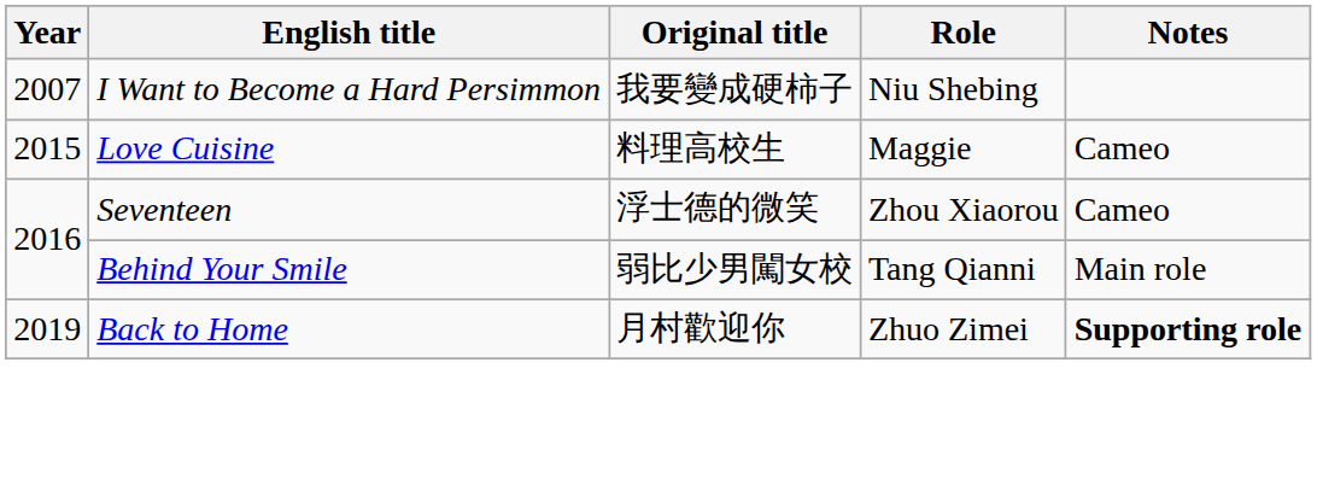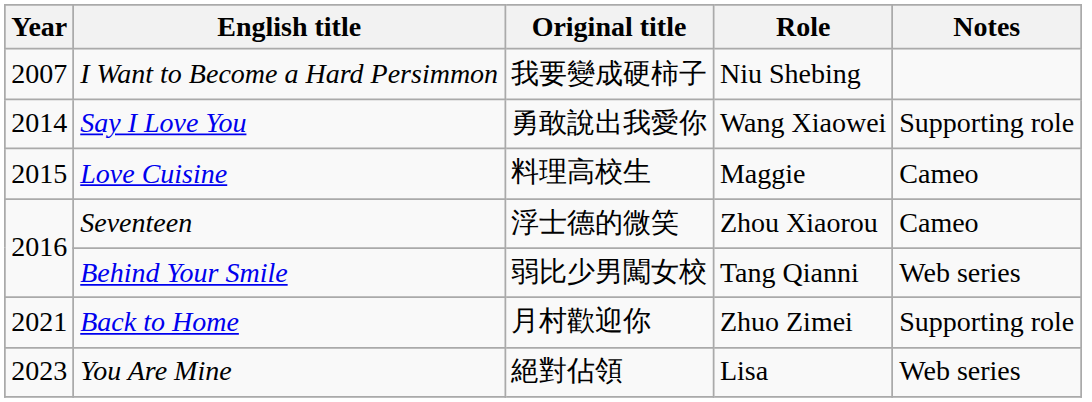+ row: 2014 | Say I Love You | 勇敢說出我愛你 | Wang Xiaowei | Supporting role
Behind Your Smile | Notes: Main role -> Web series
Back to Home | Year: 2019 -> 2021
Back to Home | Notes: bold -> normal
+ row: 2023 | You Are Mine | 絕對佔領 | Lisa | Web series
